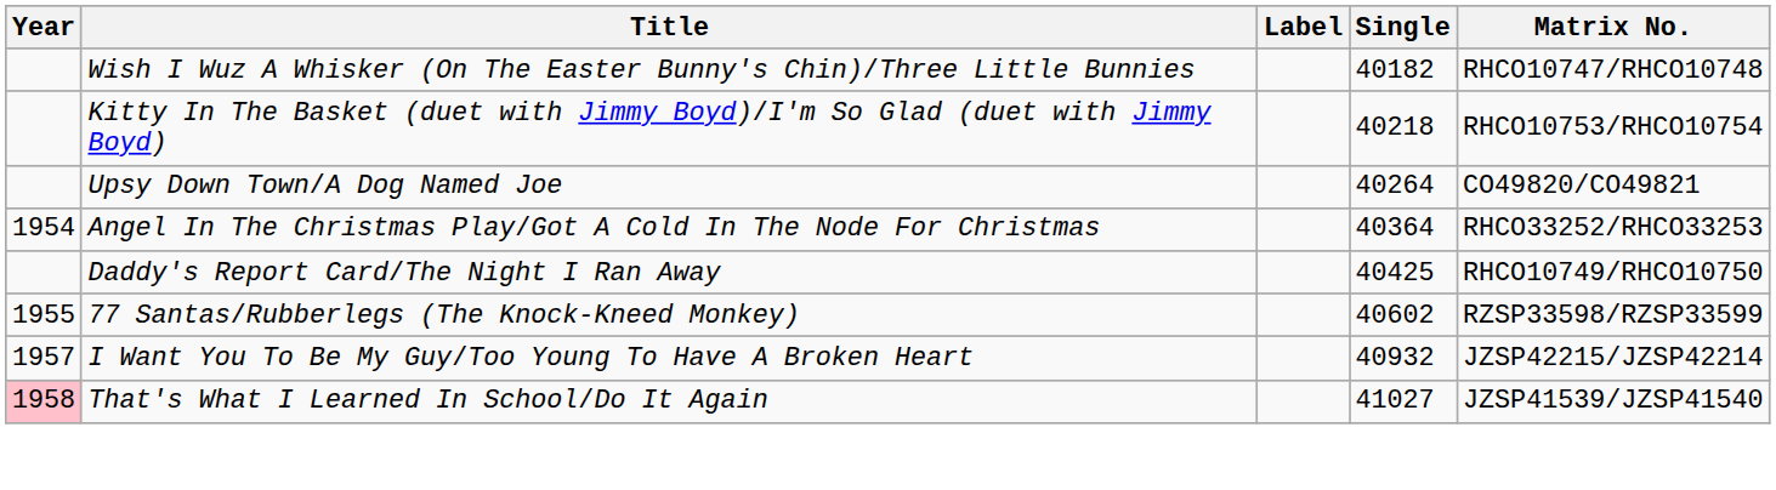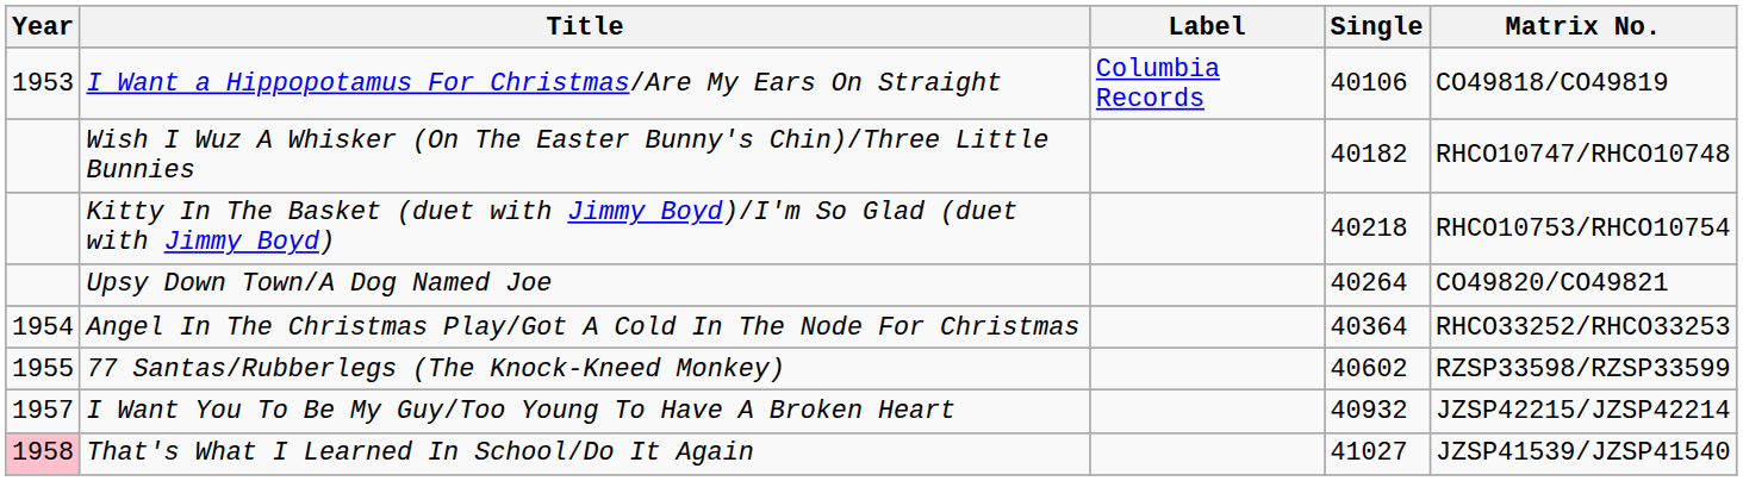+ row: 1953 | I Want a Hippopotamus For Christmas/Are My Ears On Straight | Columbia Records | 40106 | CO49818/CO49819
- row: Daddy's Report Card/The Night I Ran Away | 40425 | RHCO10749/RHCO10750
